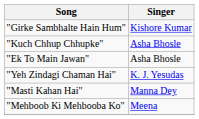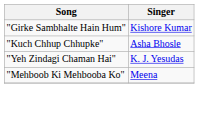- row: "Ek To Main Jawan" | Asha Bhosle
- row: "Masti Kahan Hai" | Manna Dey
